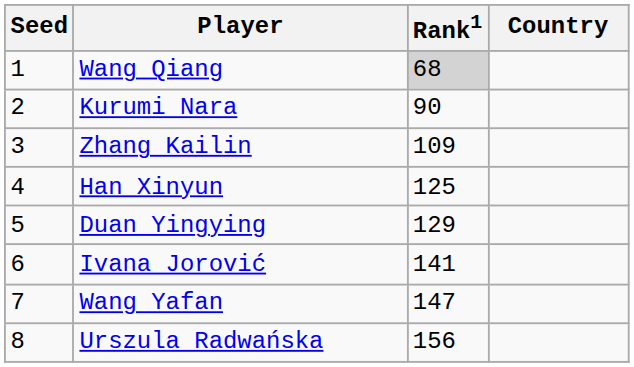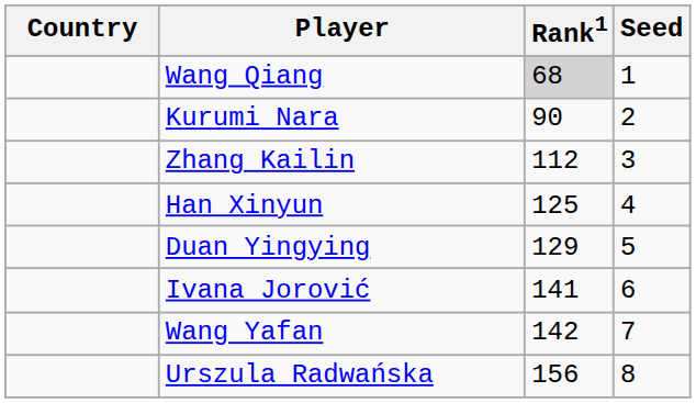columns swapped: Country <-> Seed
Zhang Kailin | Rank1: 109 -> 112
Wang Yafan | Rank1: 147 -> 142
